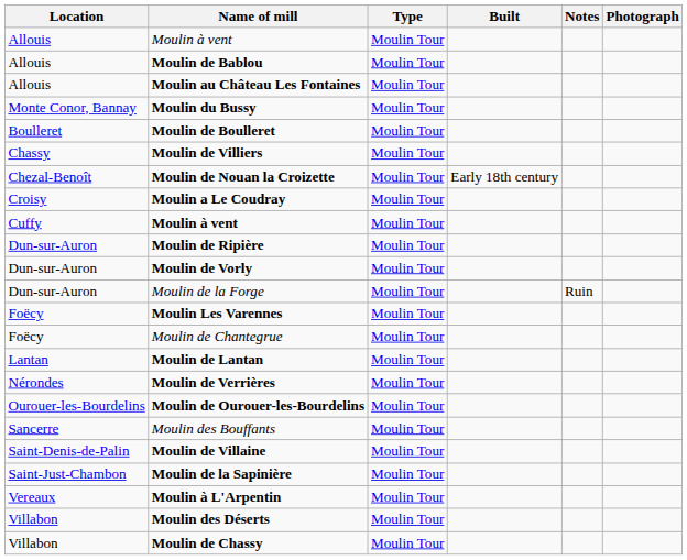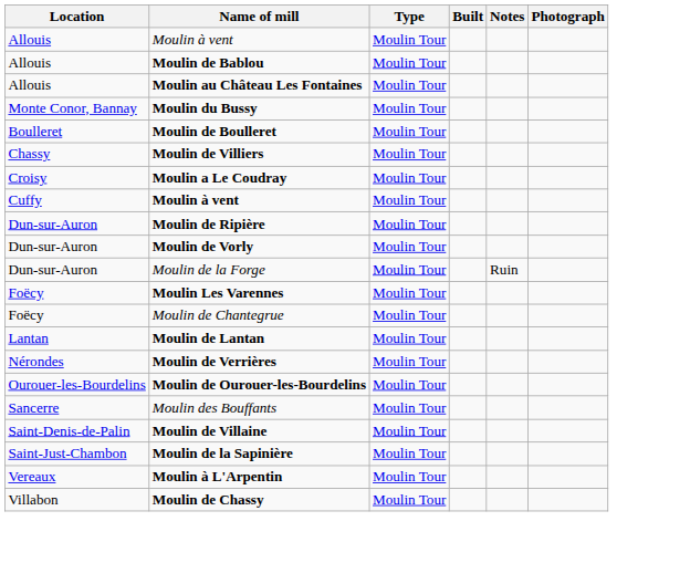- row: Chezal-Benoît | Moulin de Nouan la Croizette | Moulin Tour | Early 18th century
- row: Villabon | Moulin des Déserts | Moulin Tour
